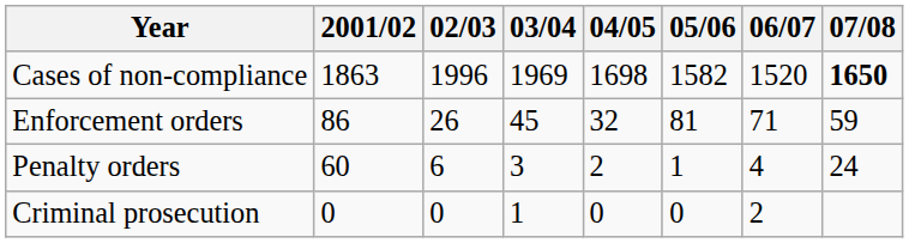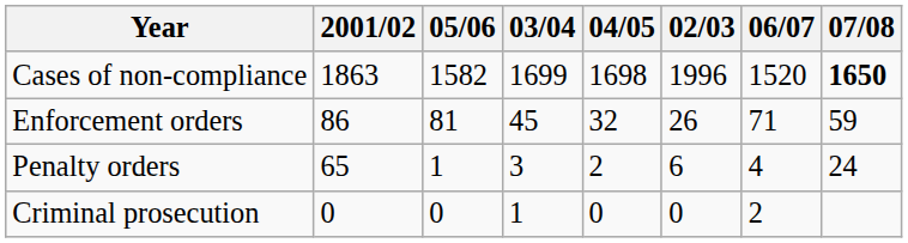columns swapped: 02/03 <-> 05/06
Cases of non-compliance | 03/04: 1969 -> 1699
Penalty orders | 2001/02: 60 -> 65
